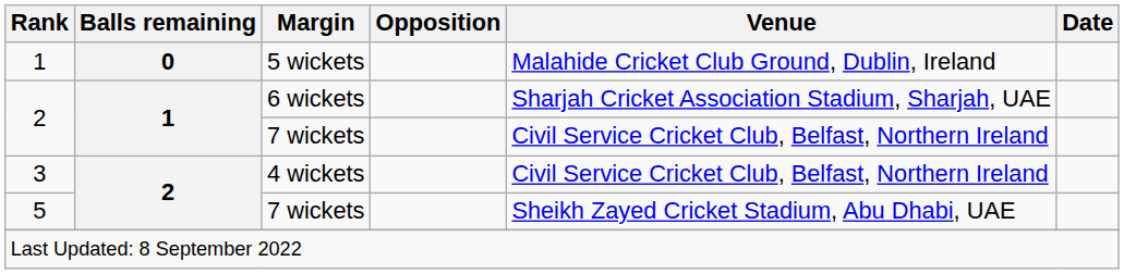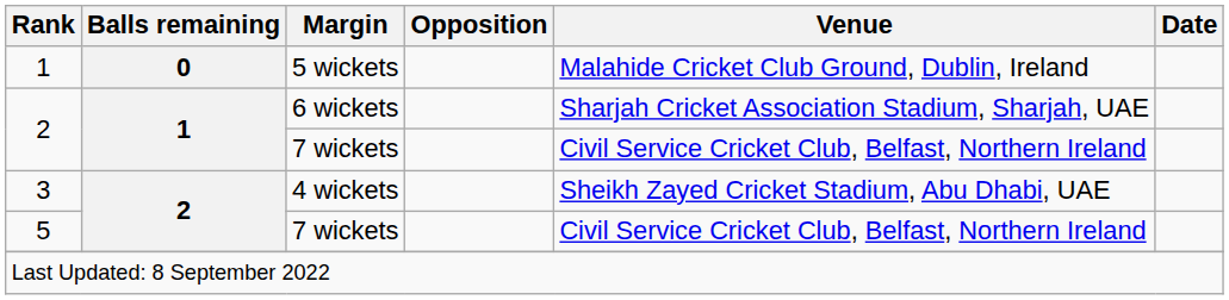3 | Venue: Civil Service Cricket Club, Belfast, Northern Ireland -> Sheikh Zayed Cricket Stadium, Abu Dhabi, UAE
5 | Venue: Sheikh Zayed Cricket Stadium, Abu Dhabi, UAE -> Civil Service Cricket Club, Belfast, Northern Ireland
